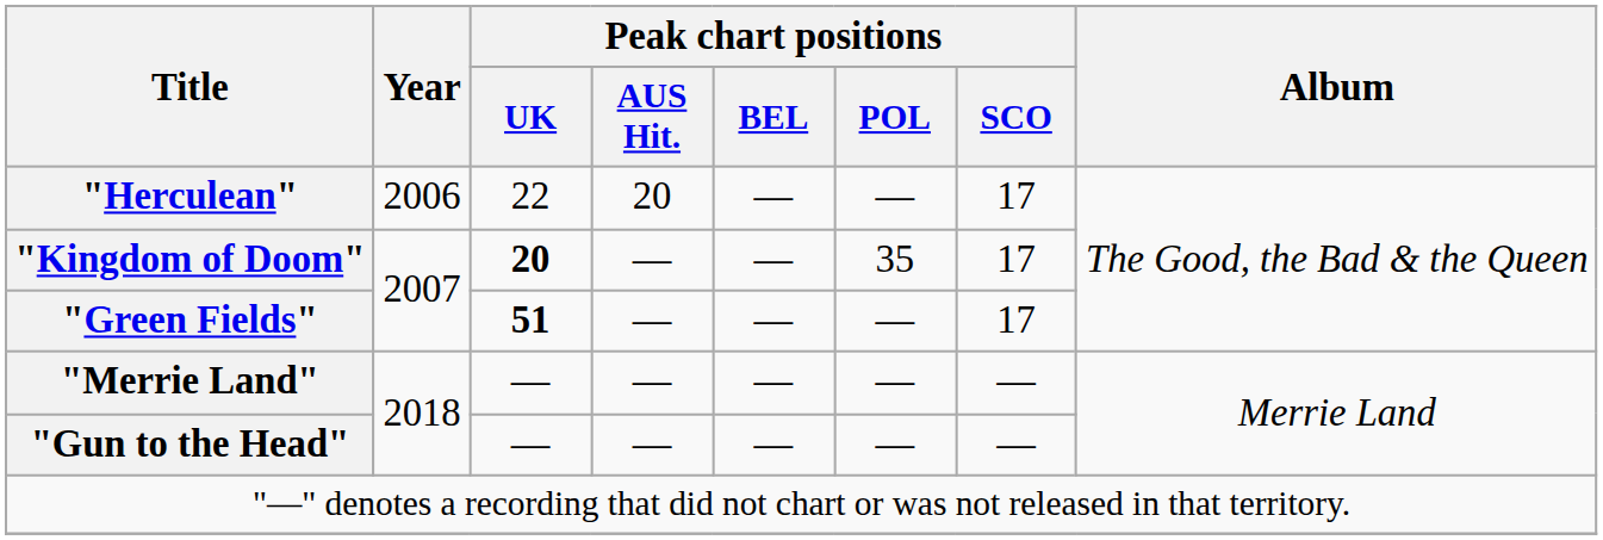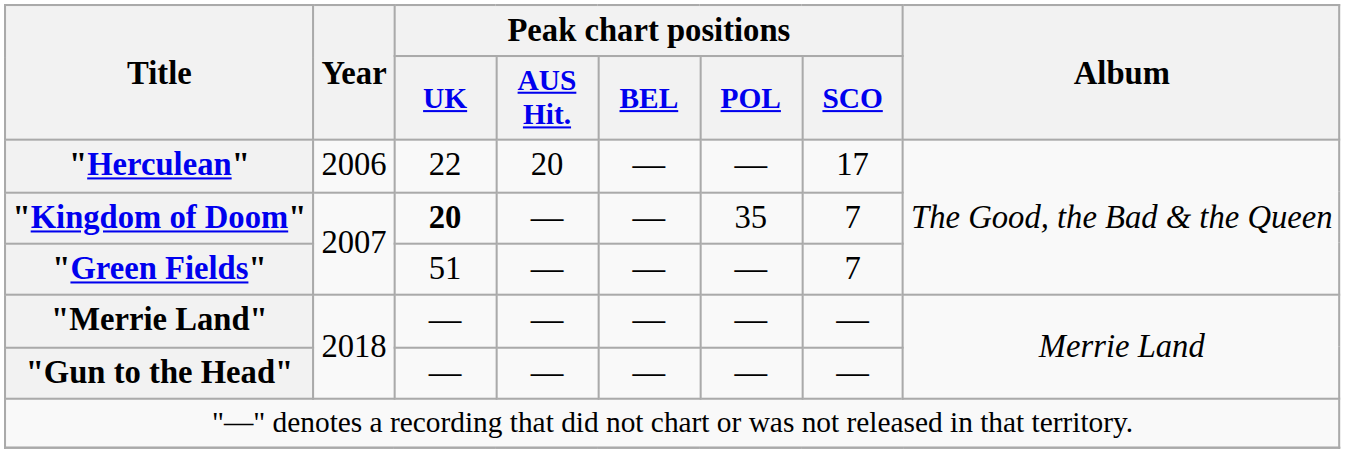"Kingdom of Doom" | Peak chart positions / SCO: 17 -> 7
"Green Fields" | Peak chart positions / UK: bold -> normal
"Green Fields" | Peak chart positions / SCO: 17 -> 7
